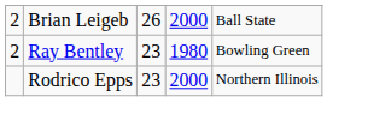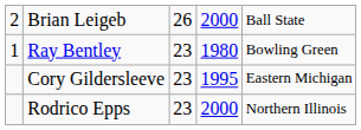Ray Bentley | column 1: 2 -> 1
+ row: Cory Gildersleeve | 23 | 1995 | Eastern Michigan
